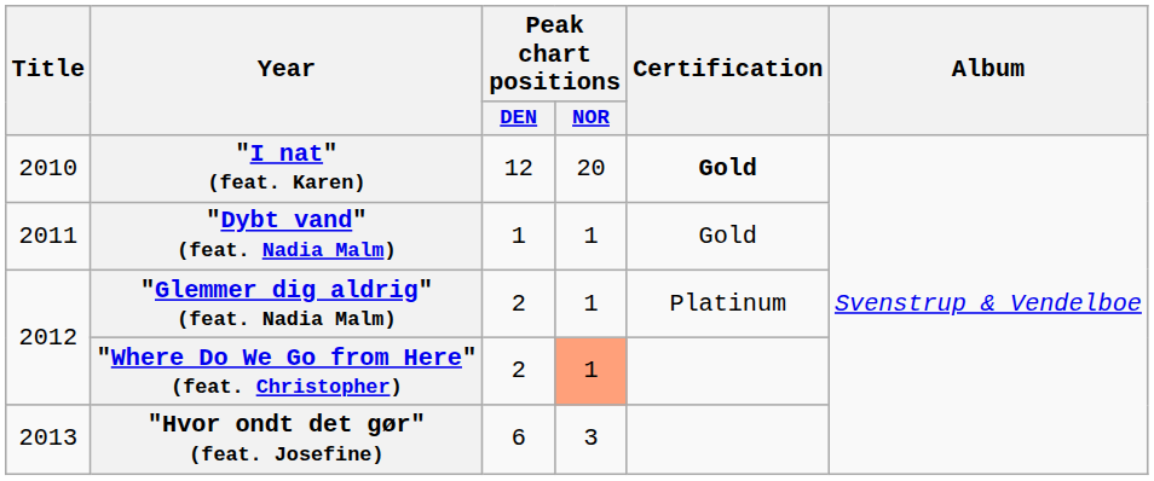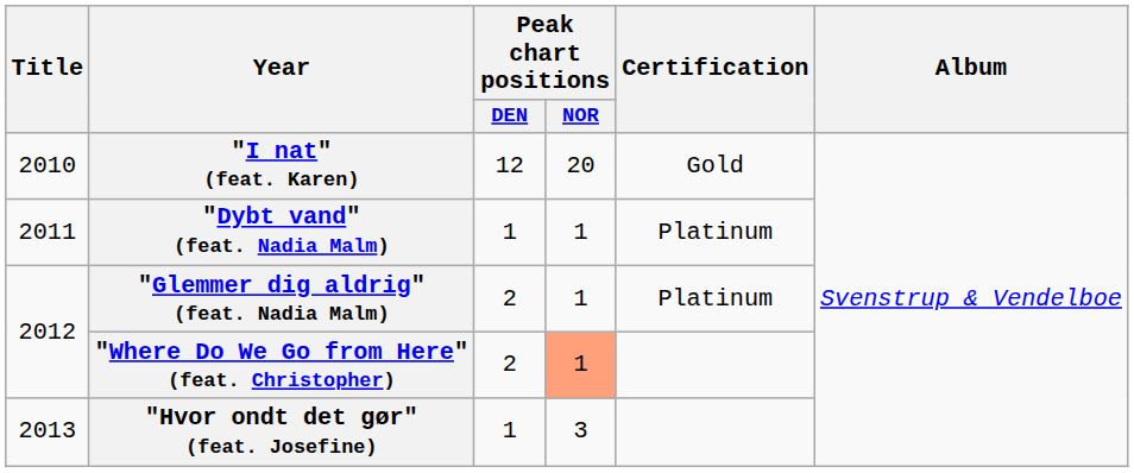"I nat" (feat. Karen) | Certification: bold -> normal
"Dybt vand" (feat. Nadia Malm) | Certification: Gold -> Platinum
"Hvor ondt det gør" (feat. Josefine) | Peak chart positions / DEN: 6 -> 1
